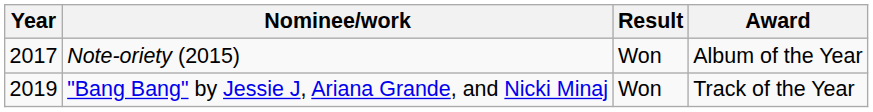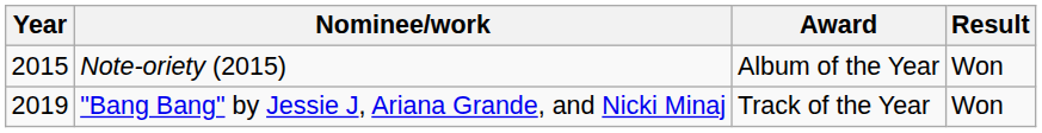columns swapped: Award <-> Result
Note-oriety (2015) | Year: 2017 -> 2015
